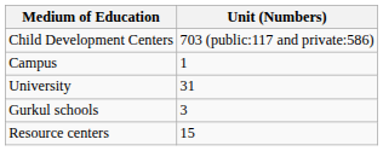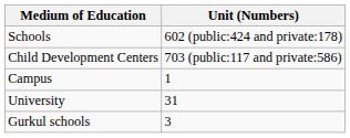+ row: Schools | 602 (public:424 and private:178)
- row: Resource centers | 15
